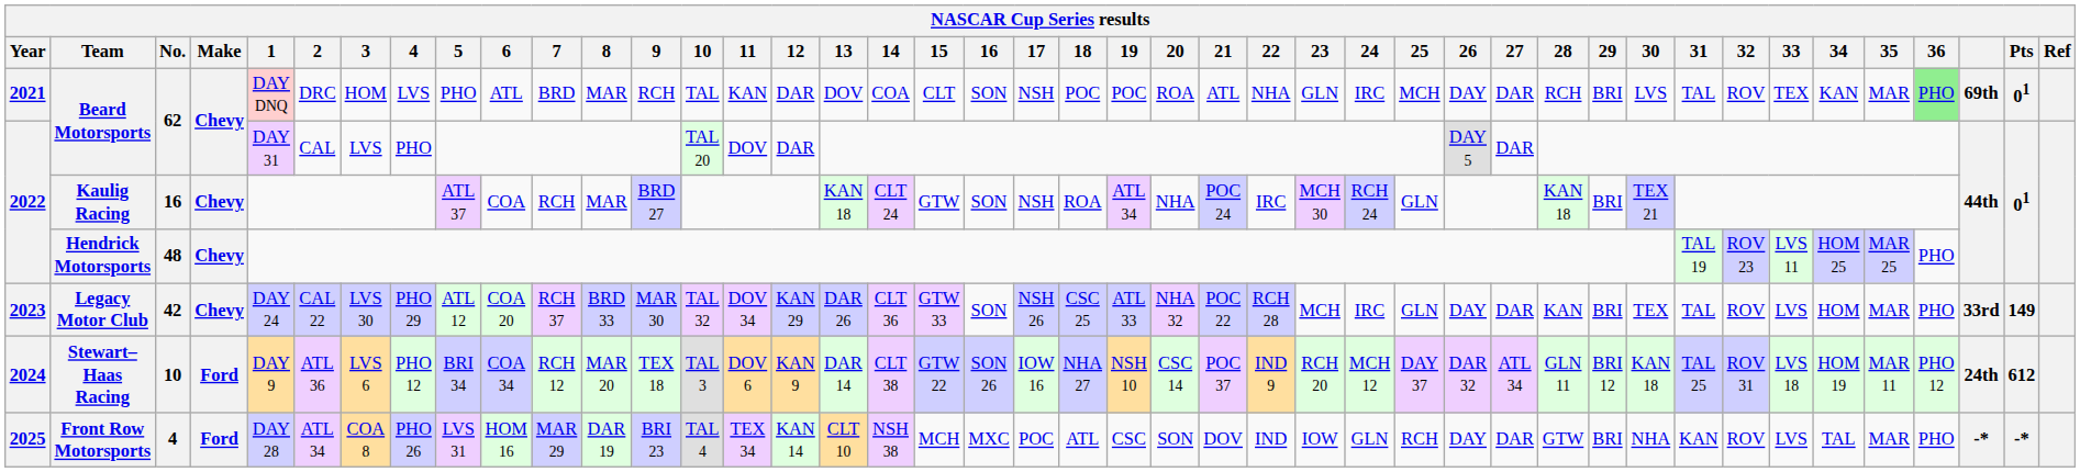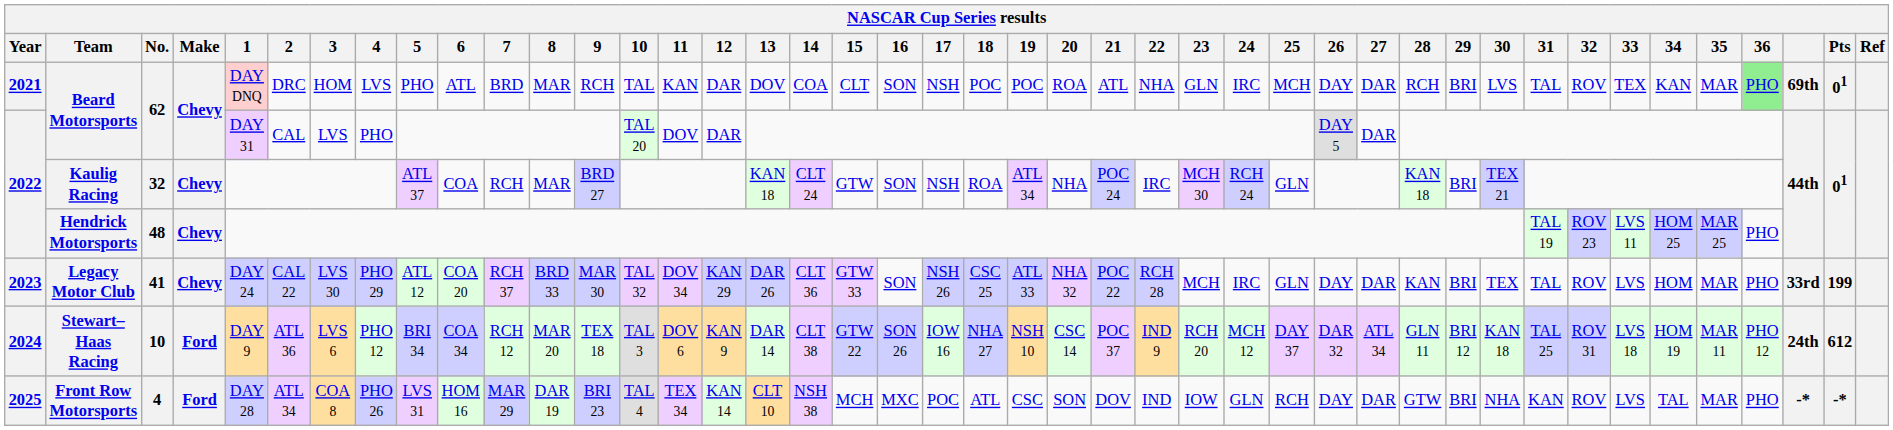Kaulig Racing | No.: 16 -> 32
Legacy Motor Club | No.: 42 -> 41
Legacy Motor Club | Pts: 149 -> 199
